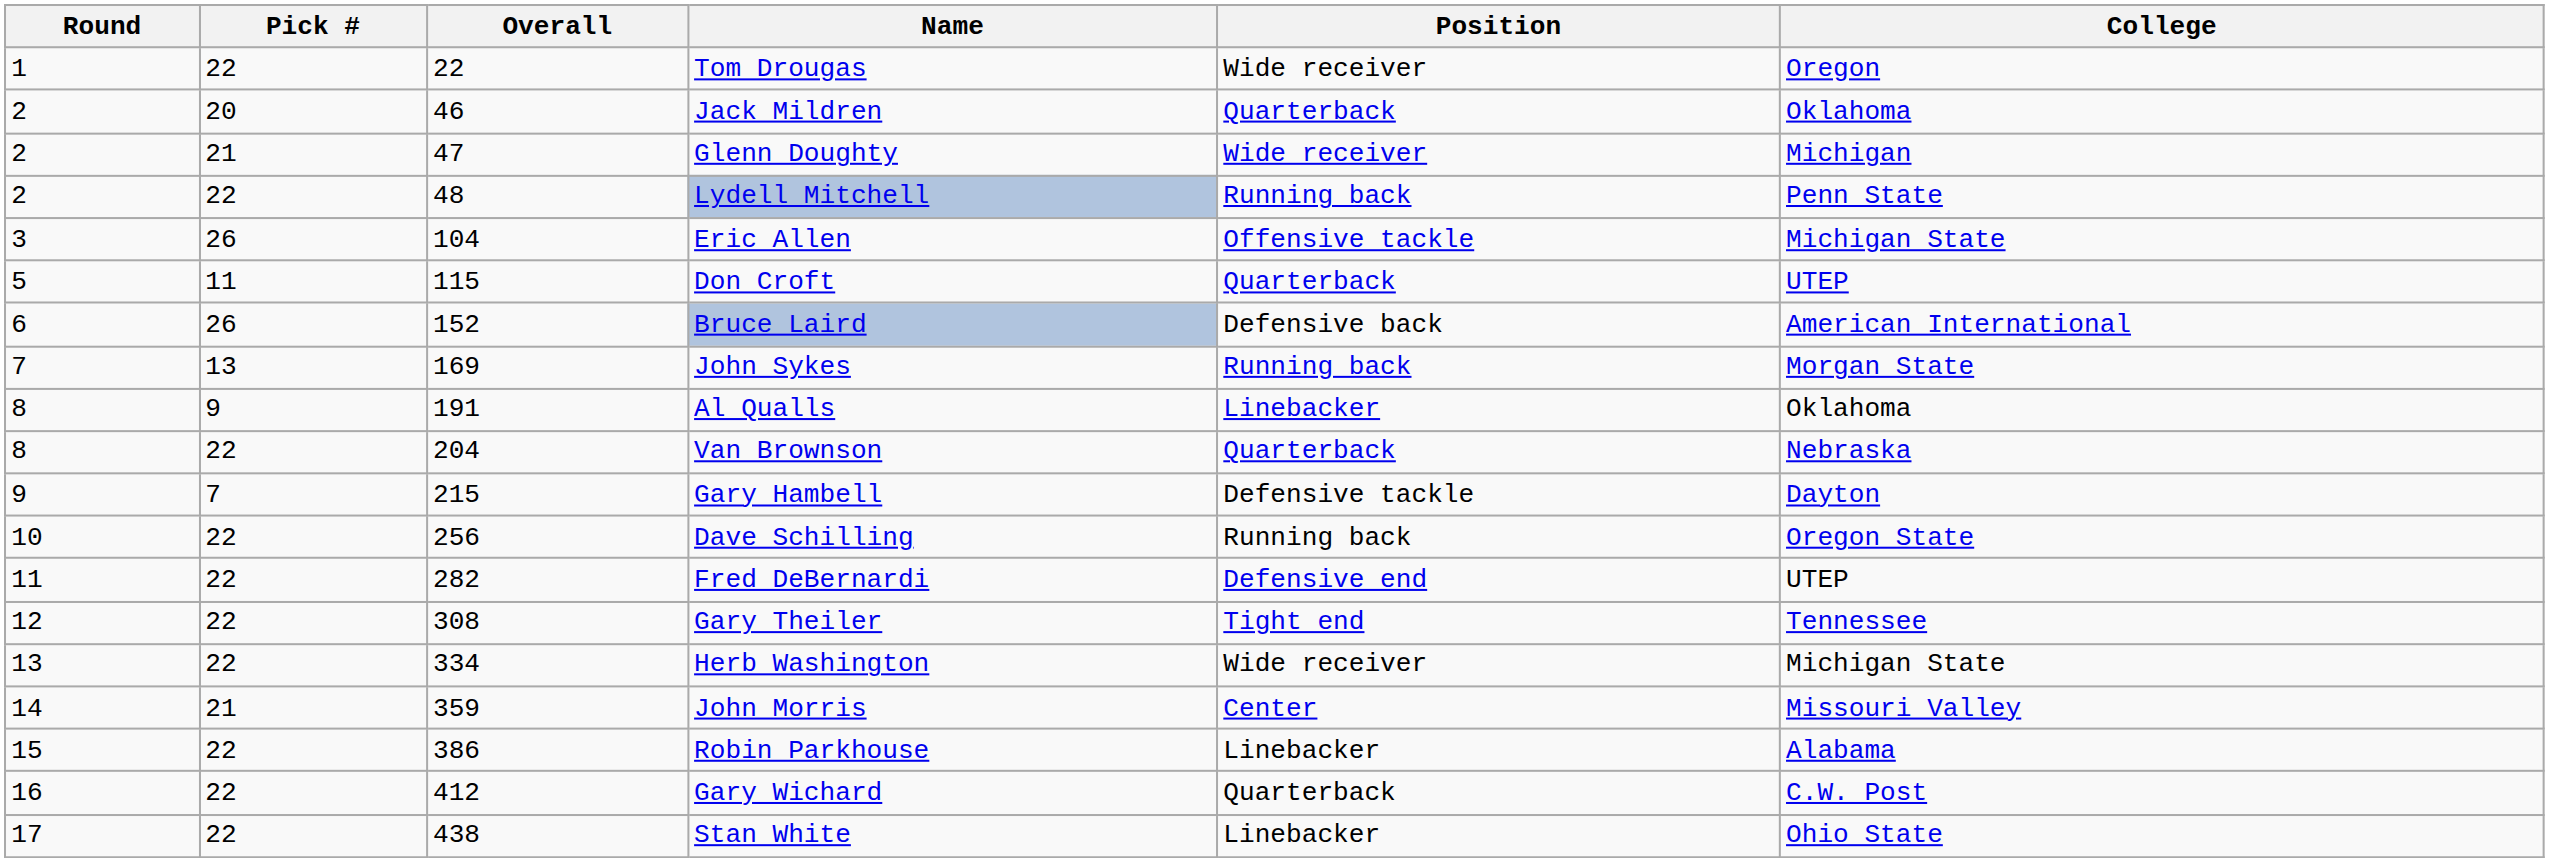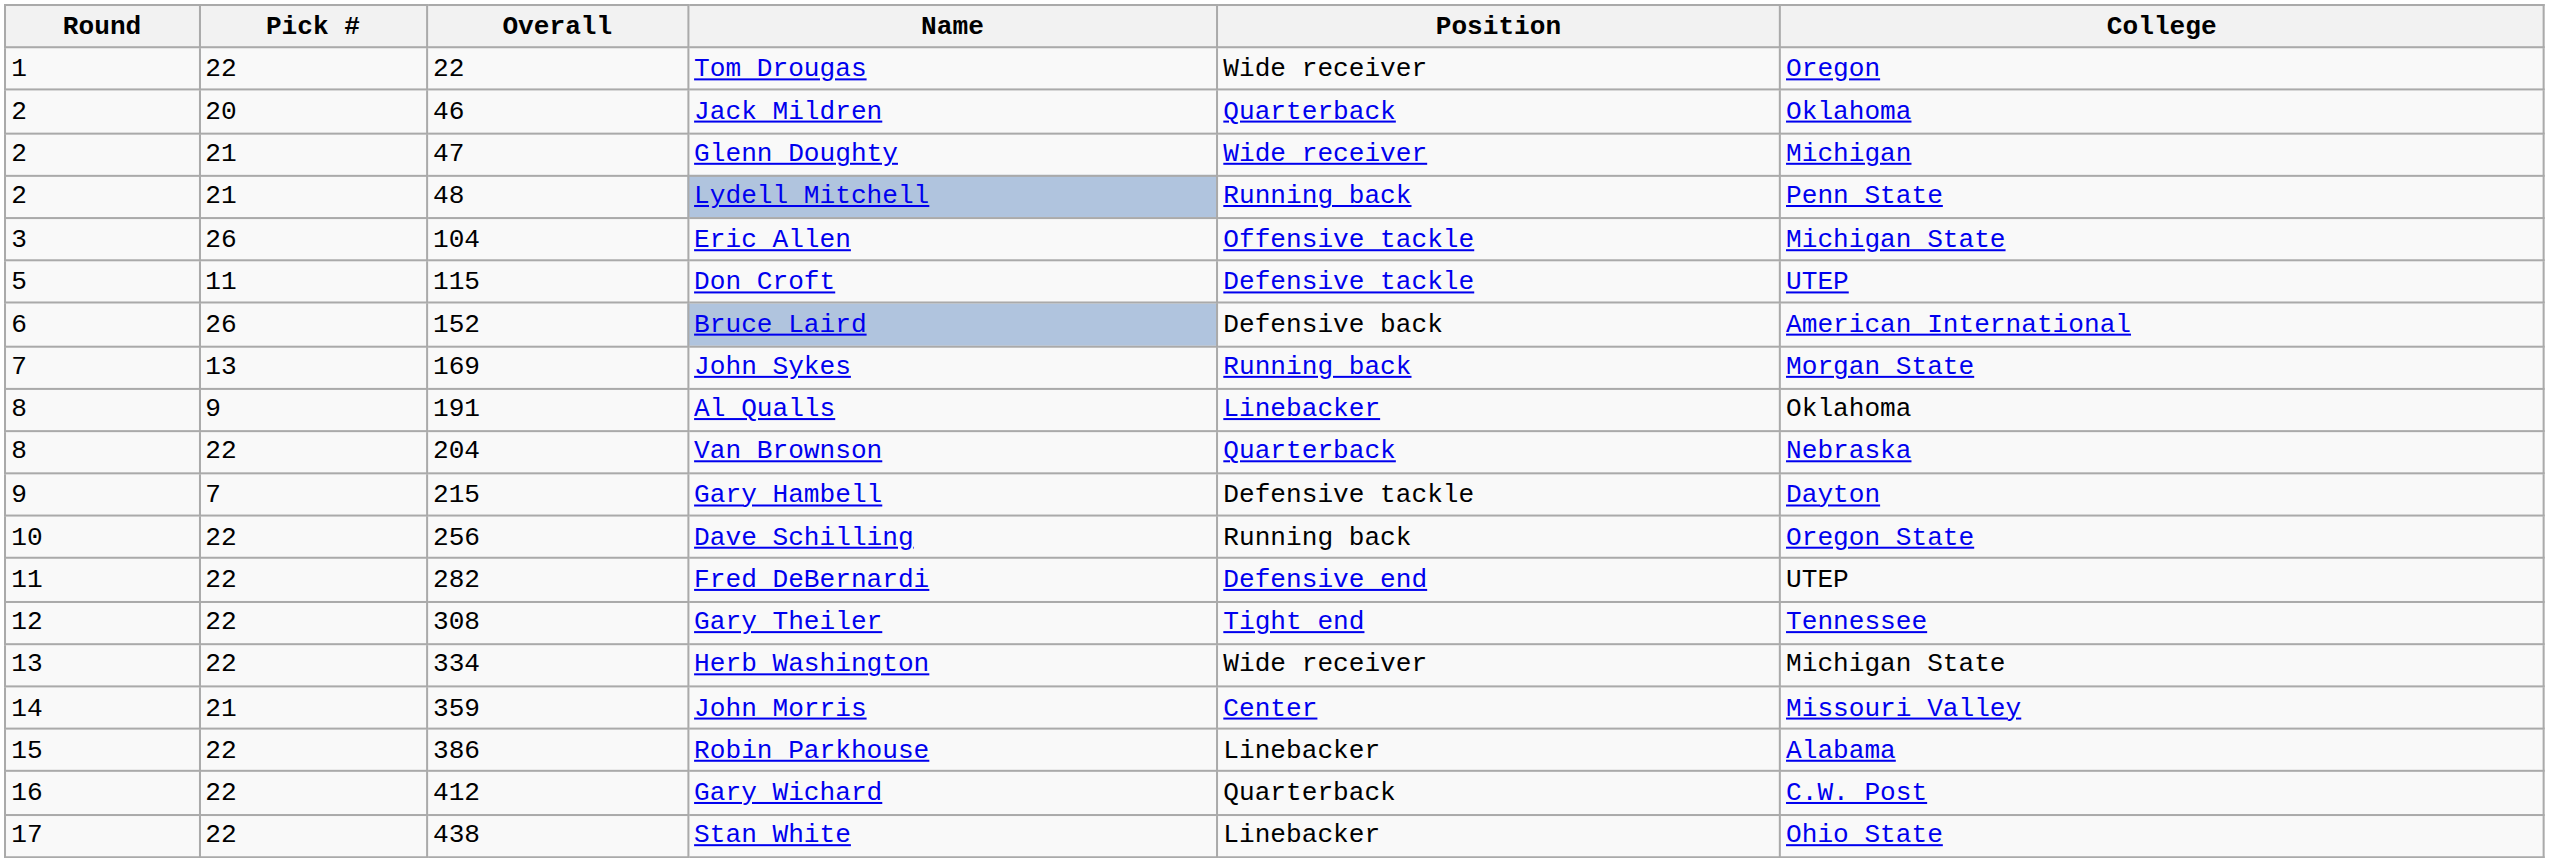Lydell Mitchell | Pick #: 22 -> 21
Don Croft | Position: Quarterback -> Defensive tackle
